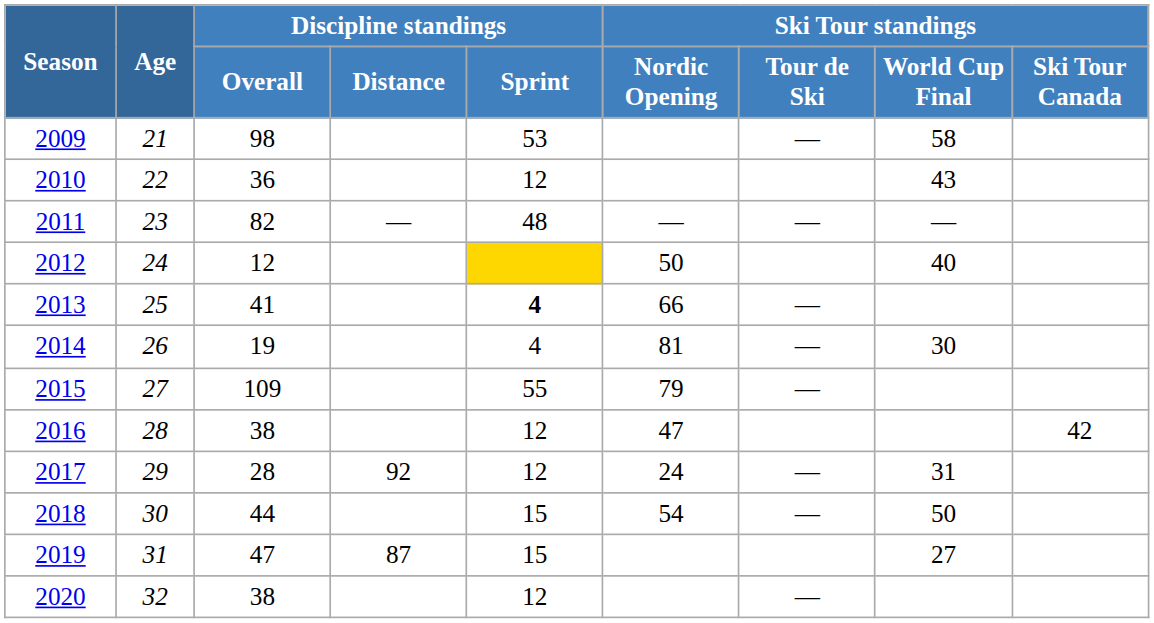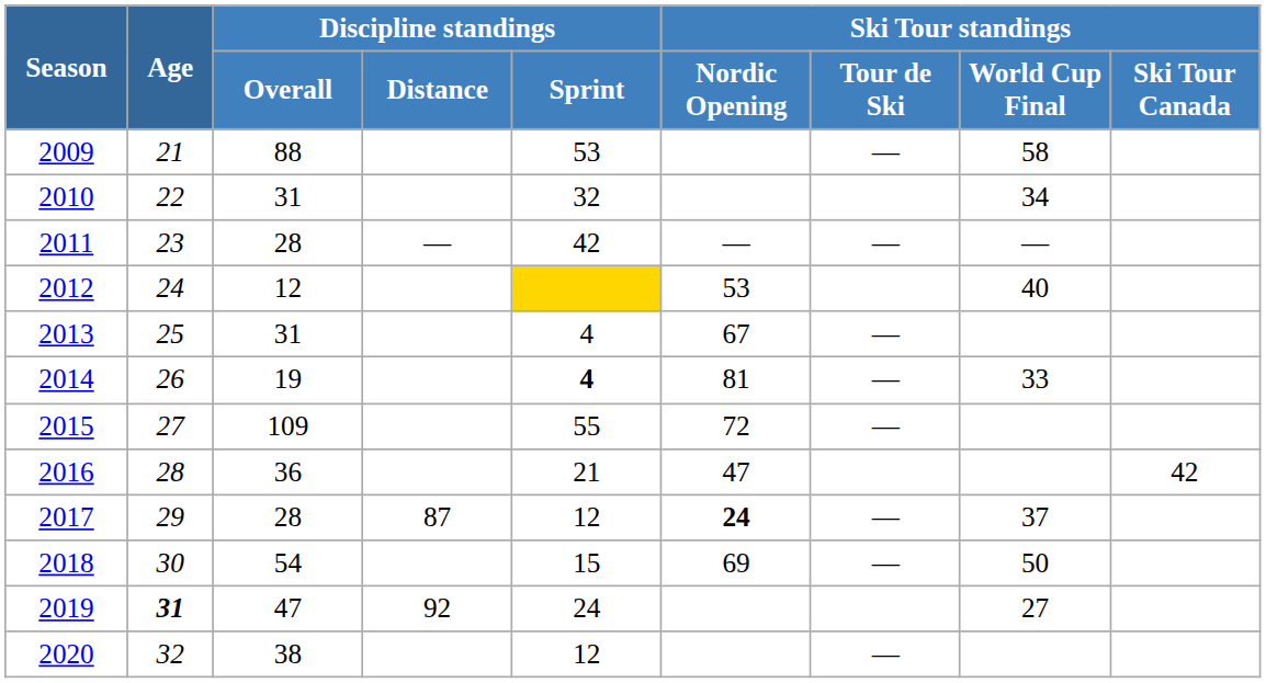2009 | Discipline standings / Overall: 98 -> 88
2010 | Discipline standings / Overall: 36 -> 31
2010 | Discipline standings / Sprint: 12 -> 32
2010 | Ski Tour standings / World Cup Final: 43 -> 34
2011 | Discipline standings / Overall: 82 -> 28
2011 | Discipline standings / Sprint: 48 -> 42
2012 | Ski Tour standings / Nordic Opening: 50 -> 53
2013 | Discipline standings / Overall: 41 -> 31
2013 | Discipline standings / Sprint: bold -> normal
2013 | Ski Tour standings / Nordic Opening: 66 -> 67
2014 | Discipline standings / Sprint: normal -> bold
2014 | Ski Tour standings / World Cup Final: 30 -> 33
2015 | Ski Tour standings / Nordic Opening: 79 -> 72
2016 | Discipline standings / Overall: 38 -> 36
2016 | Discipline standings / Sprint: 12 -> 21
2017 | Discipline standings / Distance: 92 -> 87
2017 | Ski Tour standings / Nordic Opening: normal -> bold
2017 | Ski Tour standings / World Cup Final: 31 -> 37
2018 | Discipline standings / Overall: 44 -> 54
2018 | Ski Tour standings / Nordic Opening: 54 -> 69
2019 | Age: normal -> bold
2019 | Discipline standings / Distance: 87 -> 92
2019 | Discipline standings / Sprint: 15 -> 24
